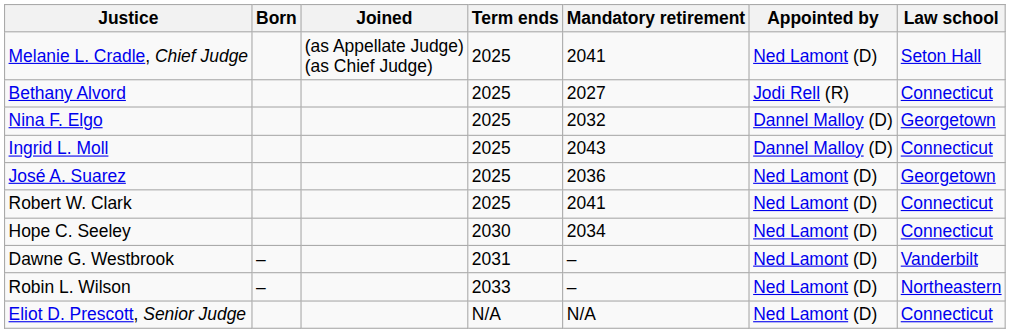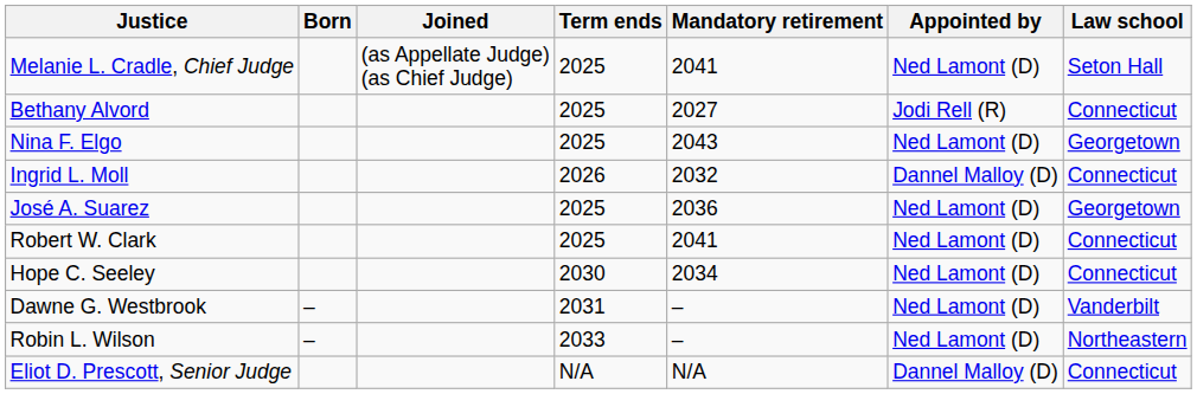Nina F. Elgo | Mandatory retirement: 2032 -> 2043
Nina F. Elgo | Appointed by: Dannel Malloy (D) -> Ned Lamont (D)
Ingrid L. Moll | Term ends: 2025 -> 2026
Ingrid L. Moll | Mandatory retirement: 2043 -> 2032
Eliot D. Prescott, Senior Judge | Appointed by: Ned Lamont (D) -> Dannel Malloy (D)
